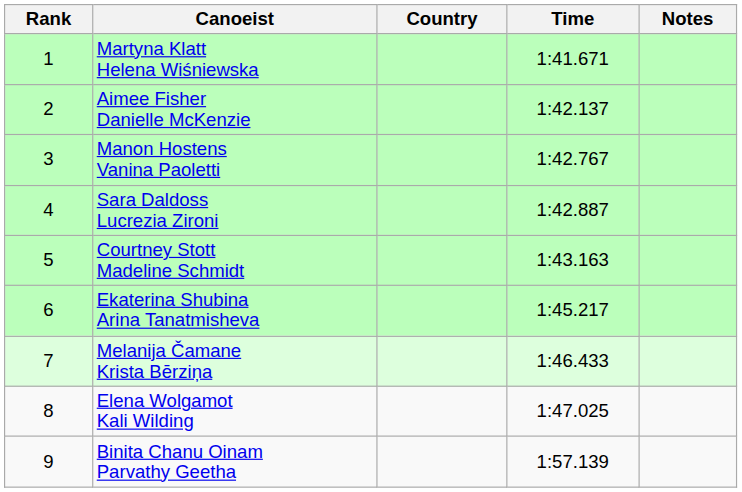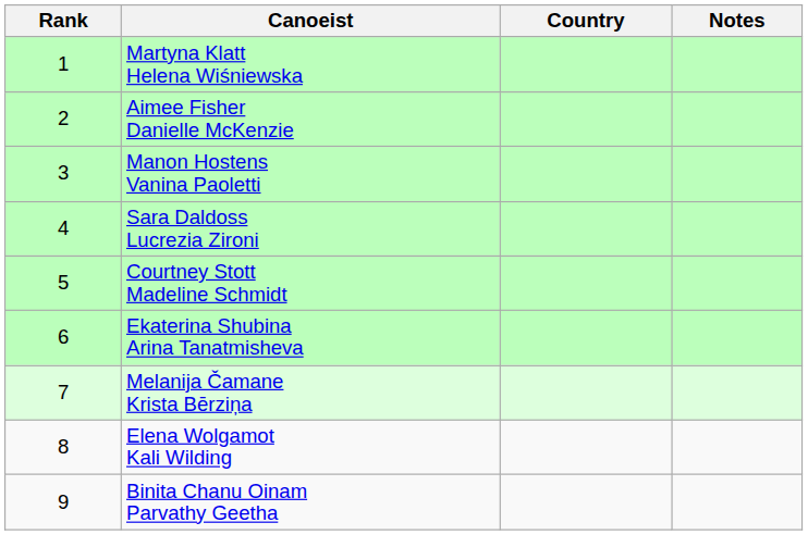- column: Time | 1:41.671 | 1:42.137 | 1:42.767 | 1:42.887 | 1:43.163 | 1:45.217 | 1:46.433 | 1:47.025 | 1:57.139
